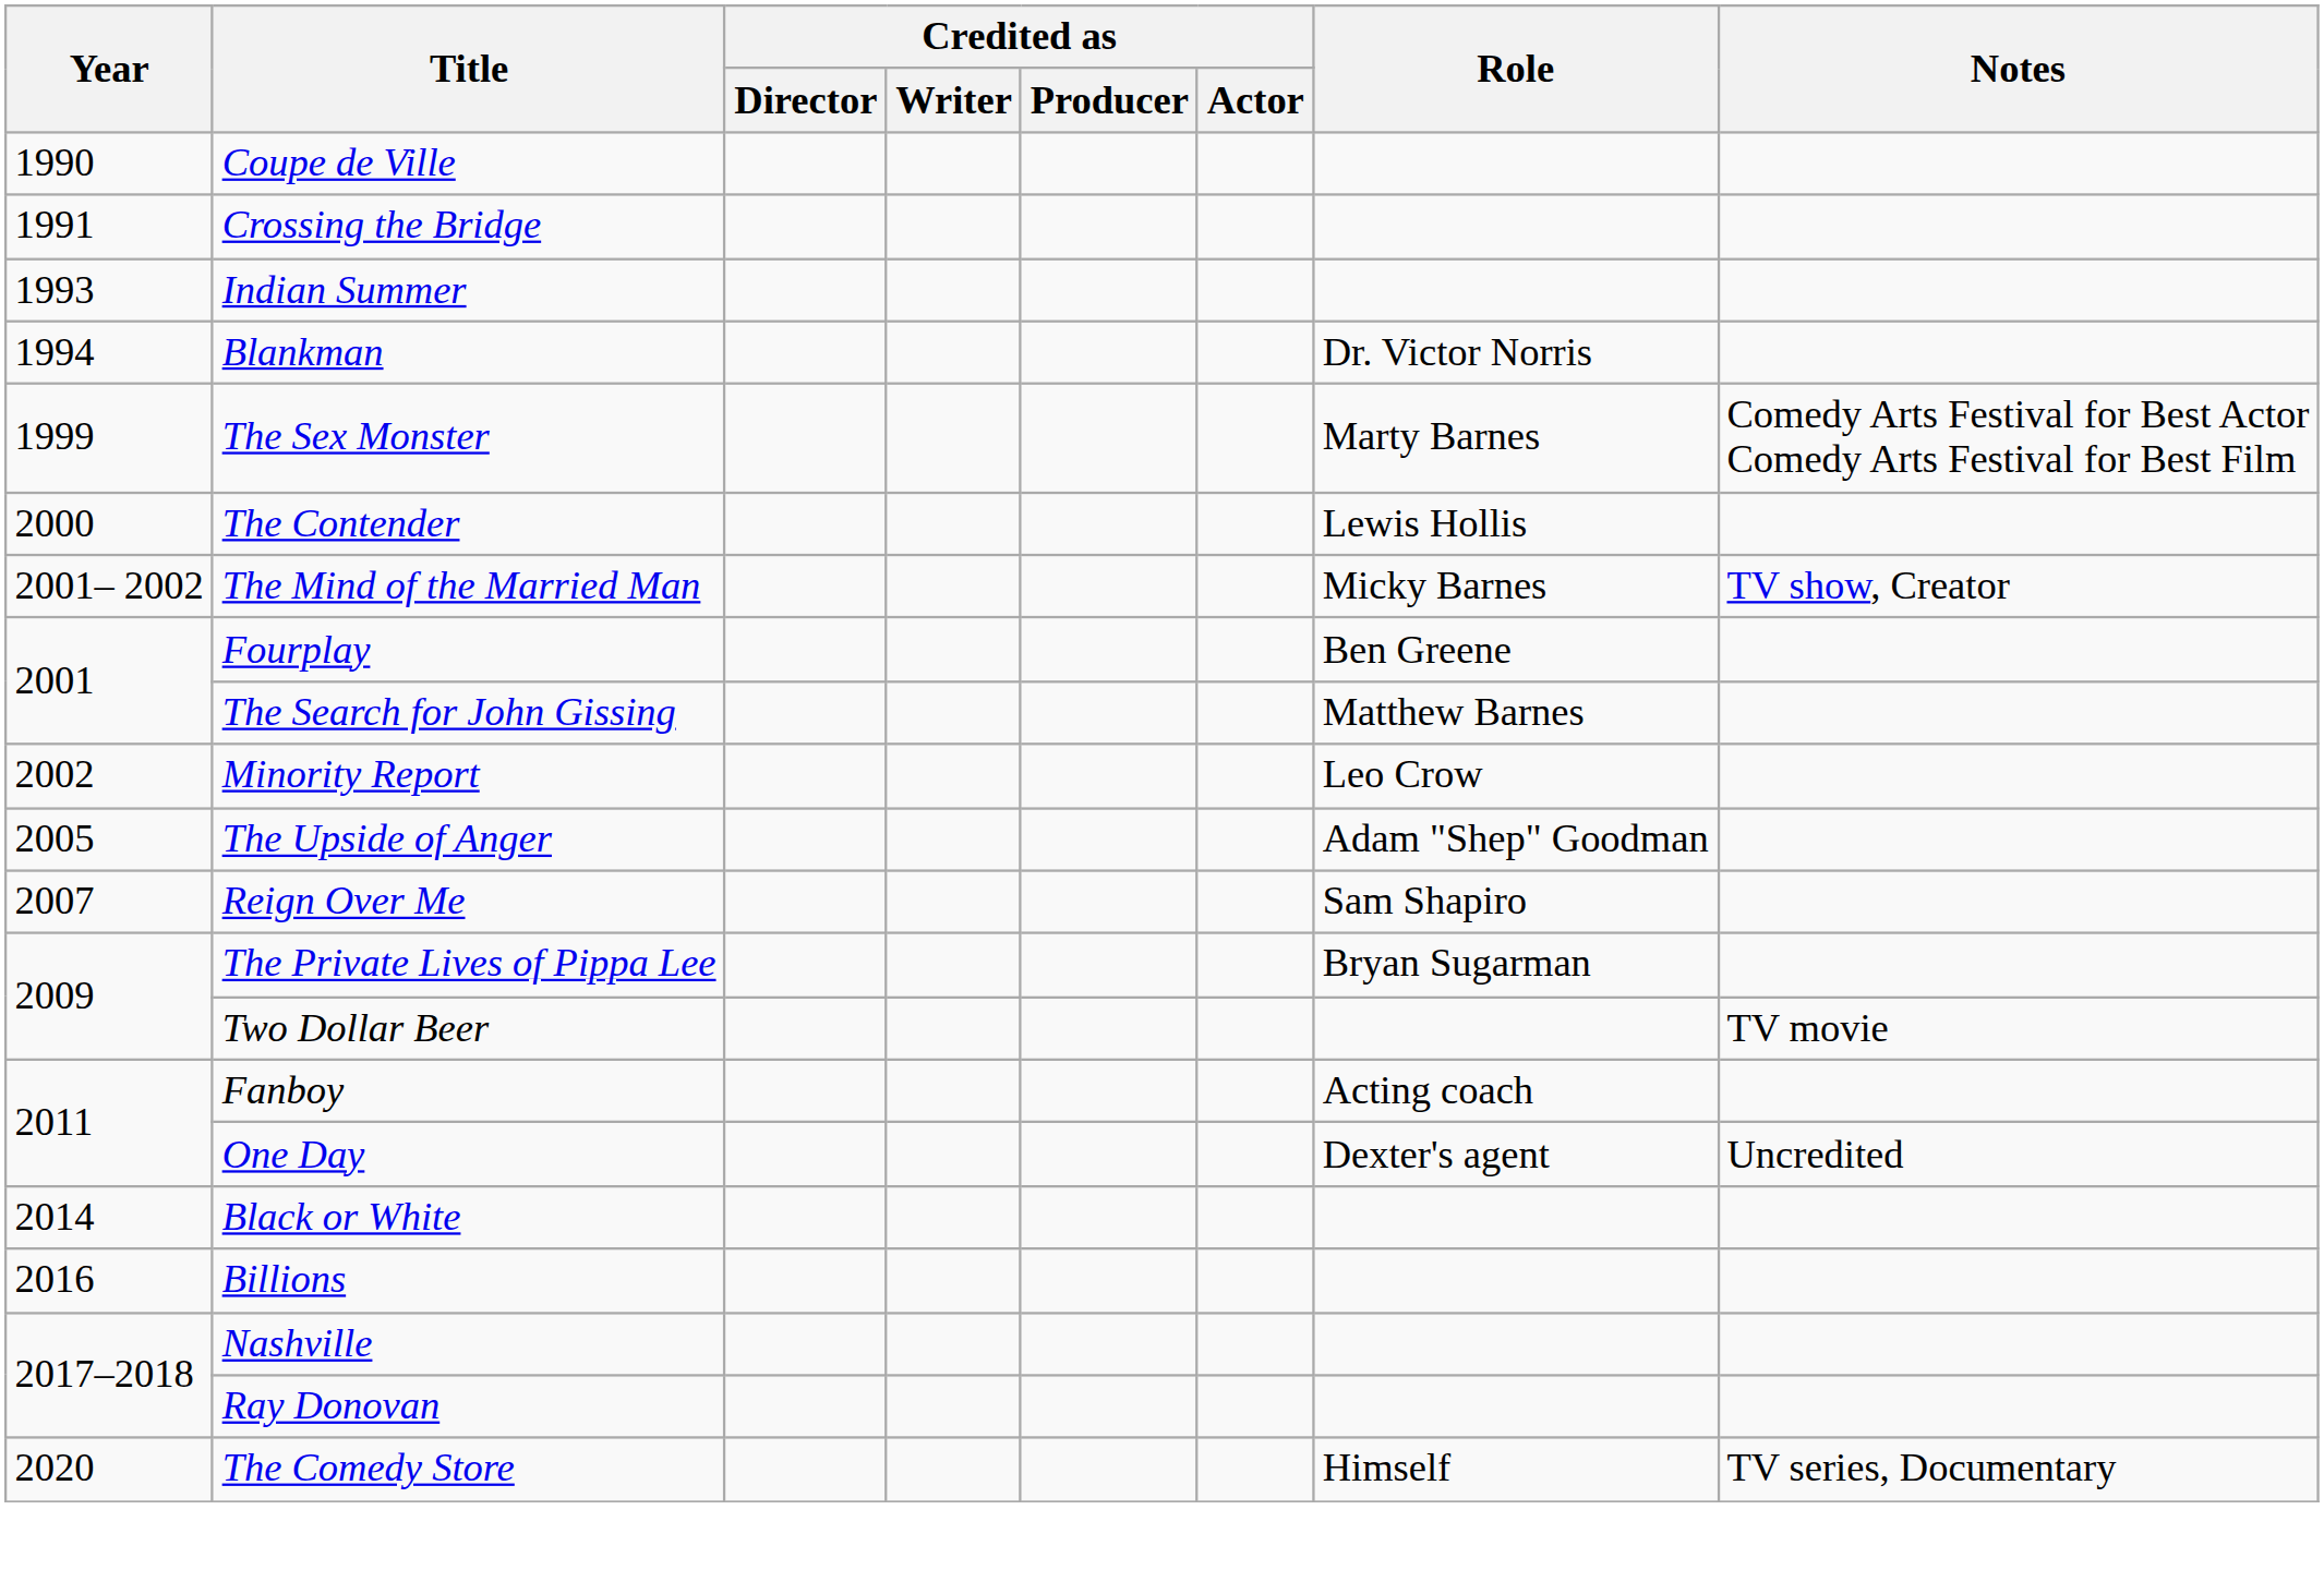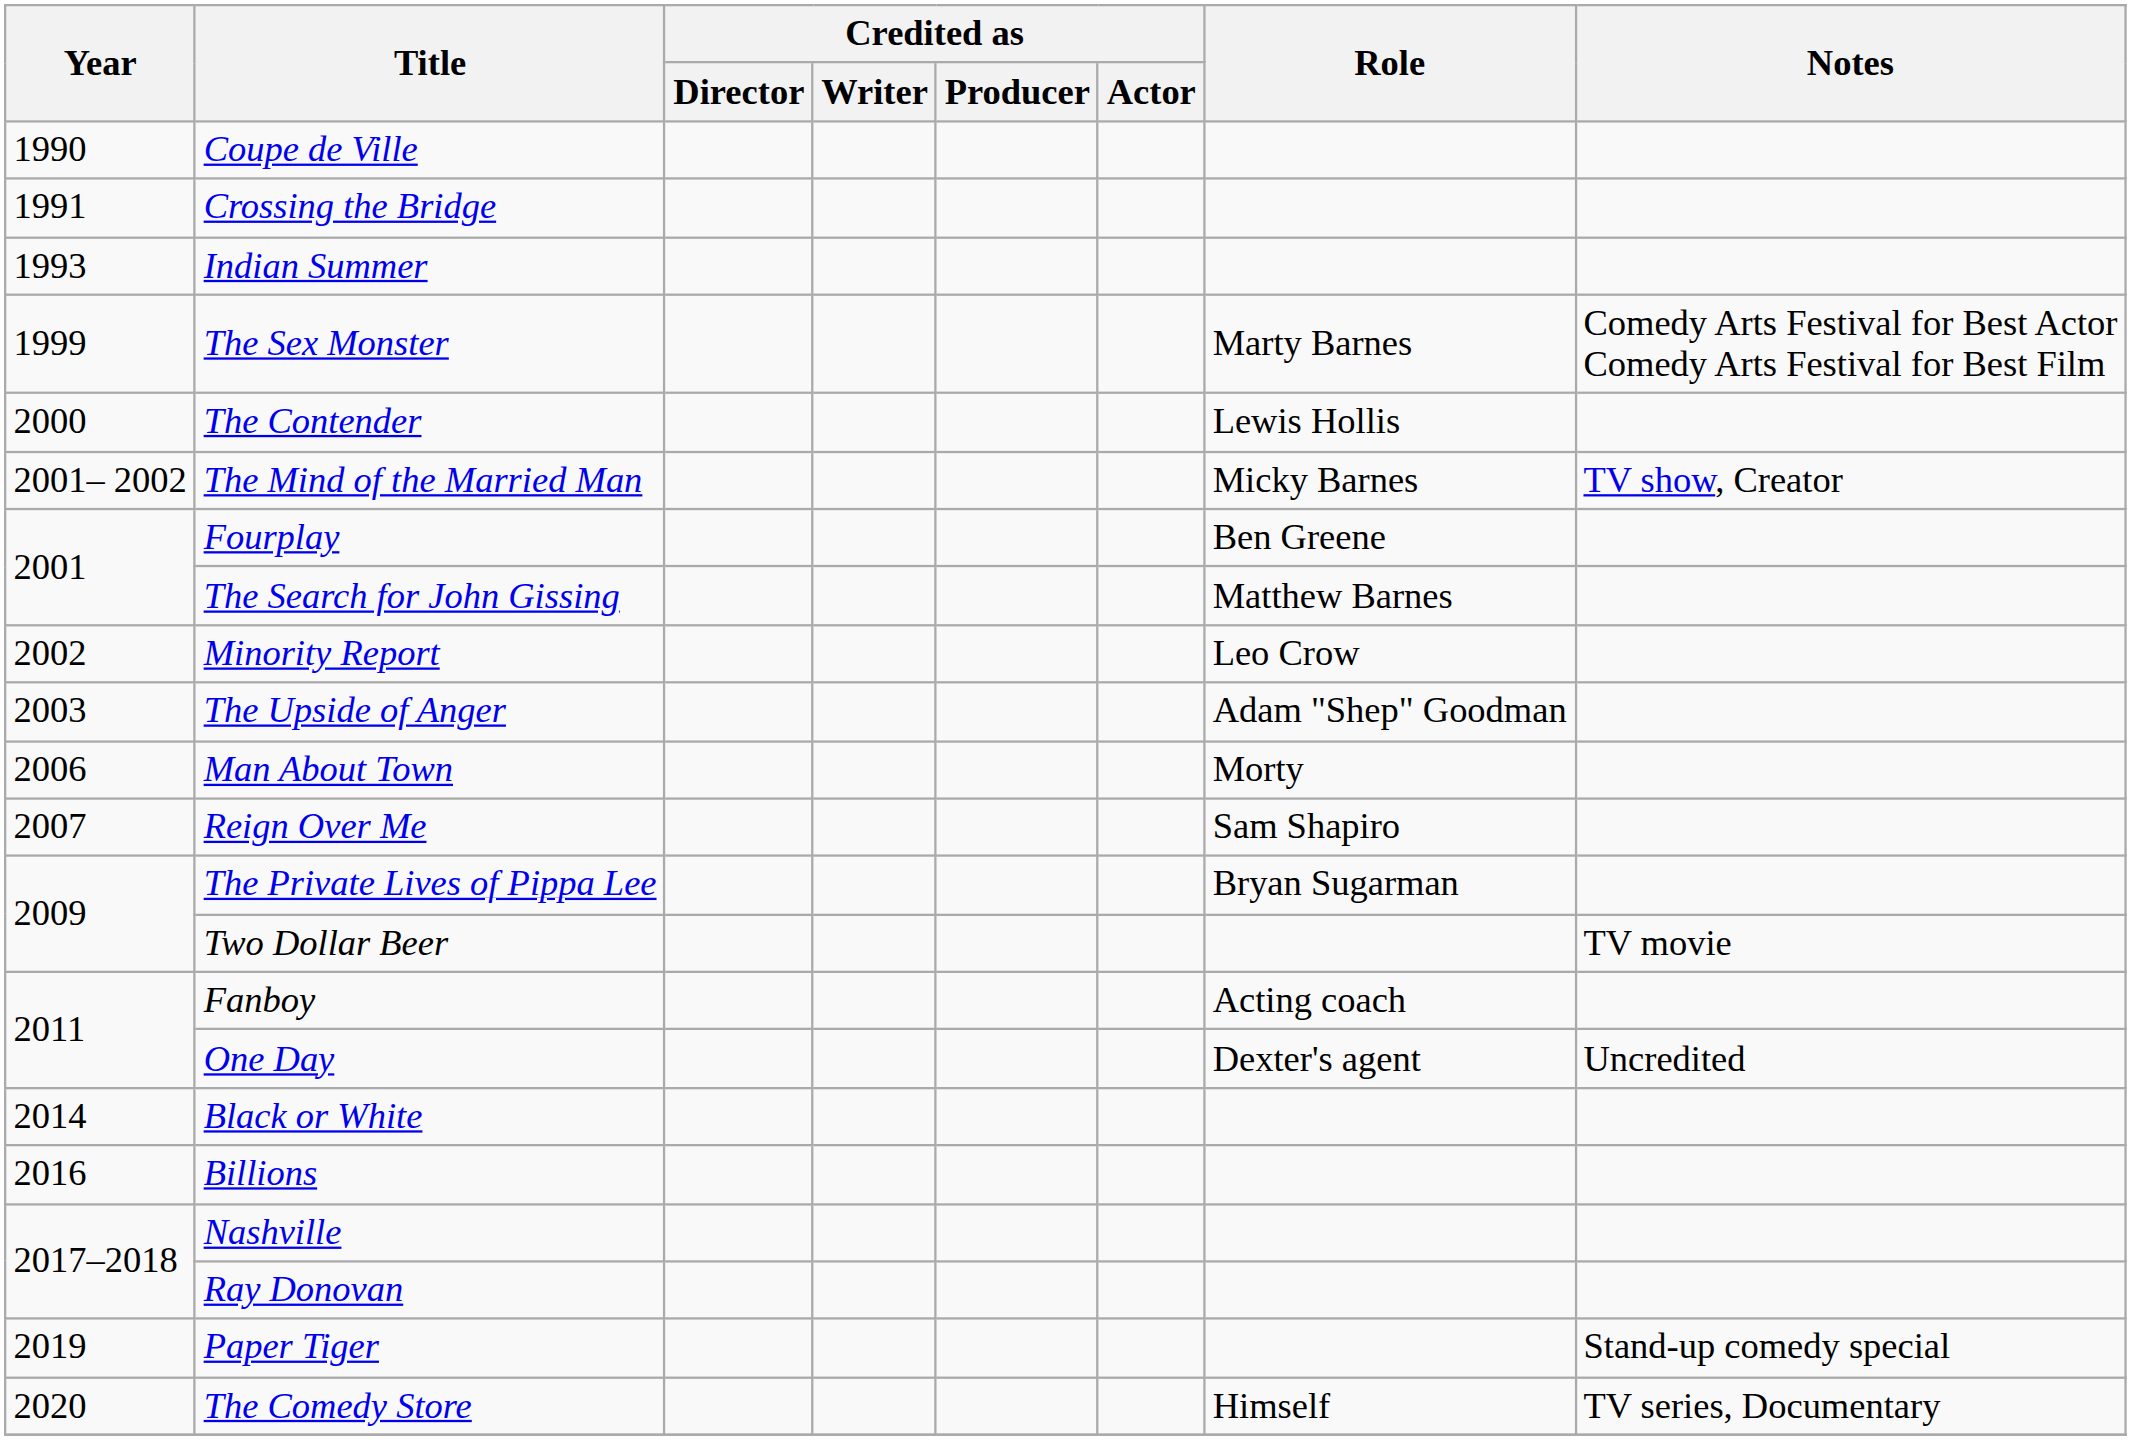- row: 1994 | Blankman | Dr. Victor Norris
The Upside of Anger | Year: 2005 -> 2003
+ row: 2006 | Man About Town | Morty
+ row: 2019 | Paper Tiger | Stand-up comedy special
